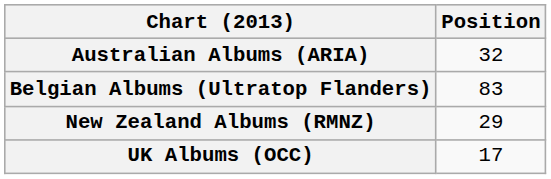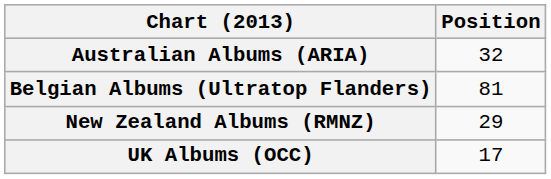Belgian Albums (Ultratop Flanders) | Position: 83 -> 81
